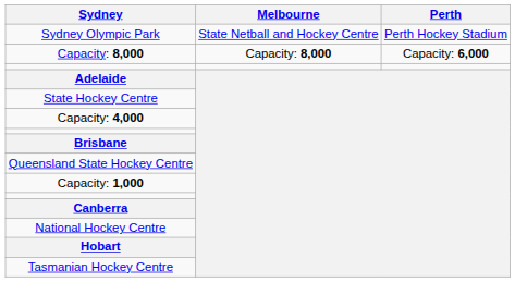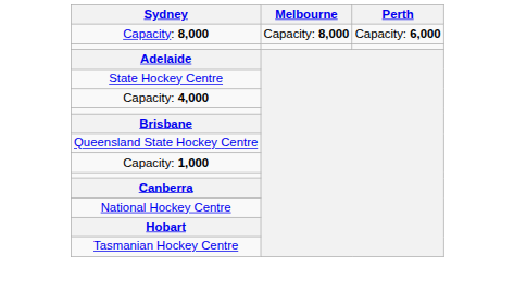- row: Sydney Olympic Park | State Netball and Hockey Centre | Perth Hockey Stadium
